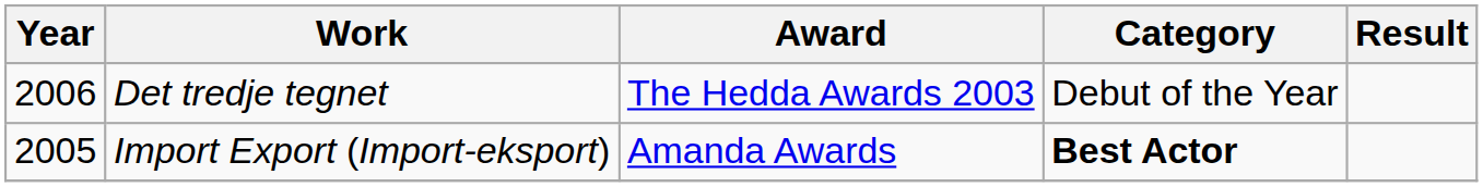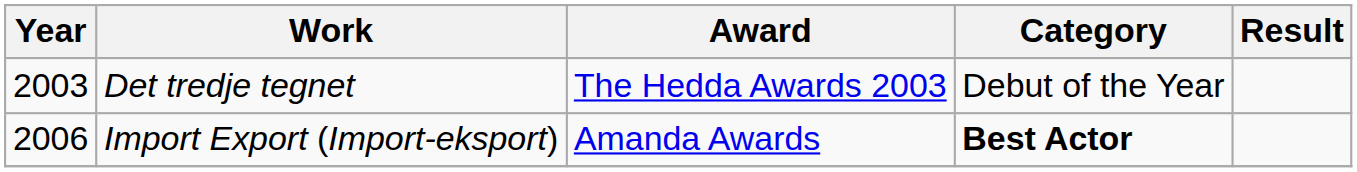Det tredje tegnet | Year: 2006 -> 2003
Import Export (Import-eksport) | Year: 2005 -> 2006
